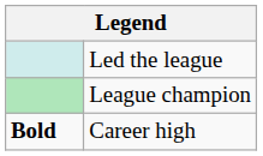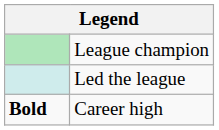rows swapped: Led the league <-> League champion
